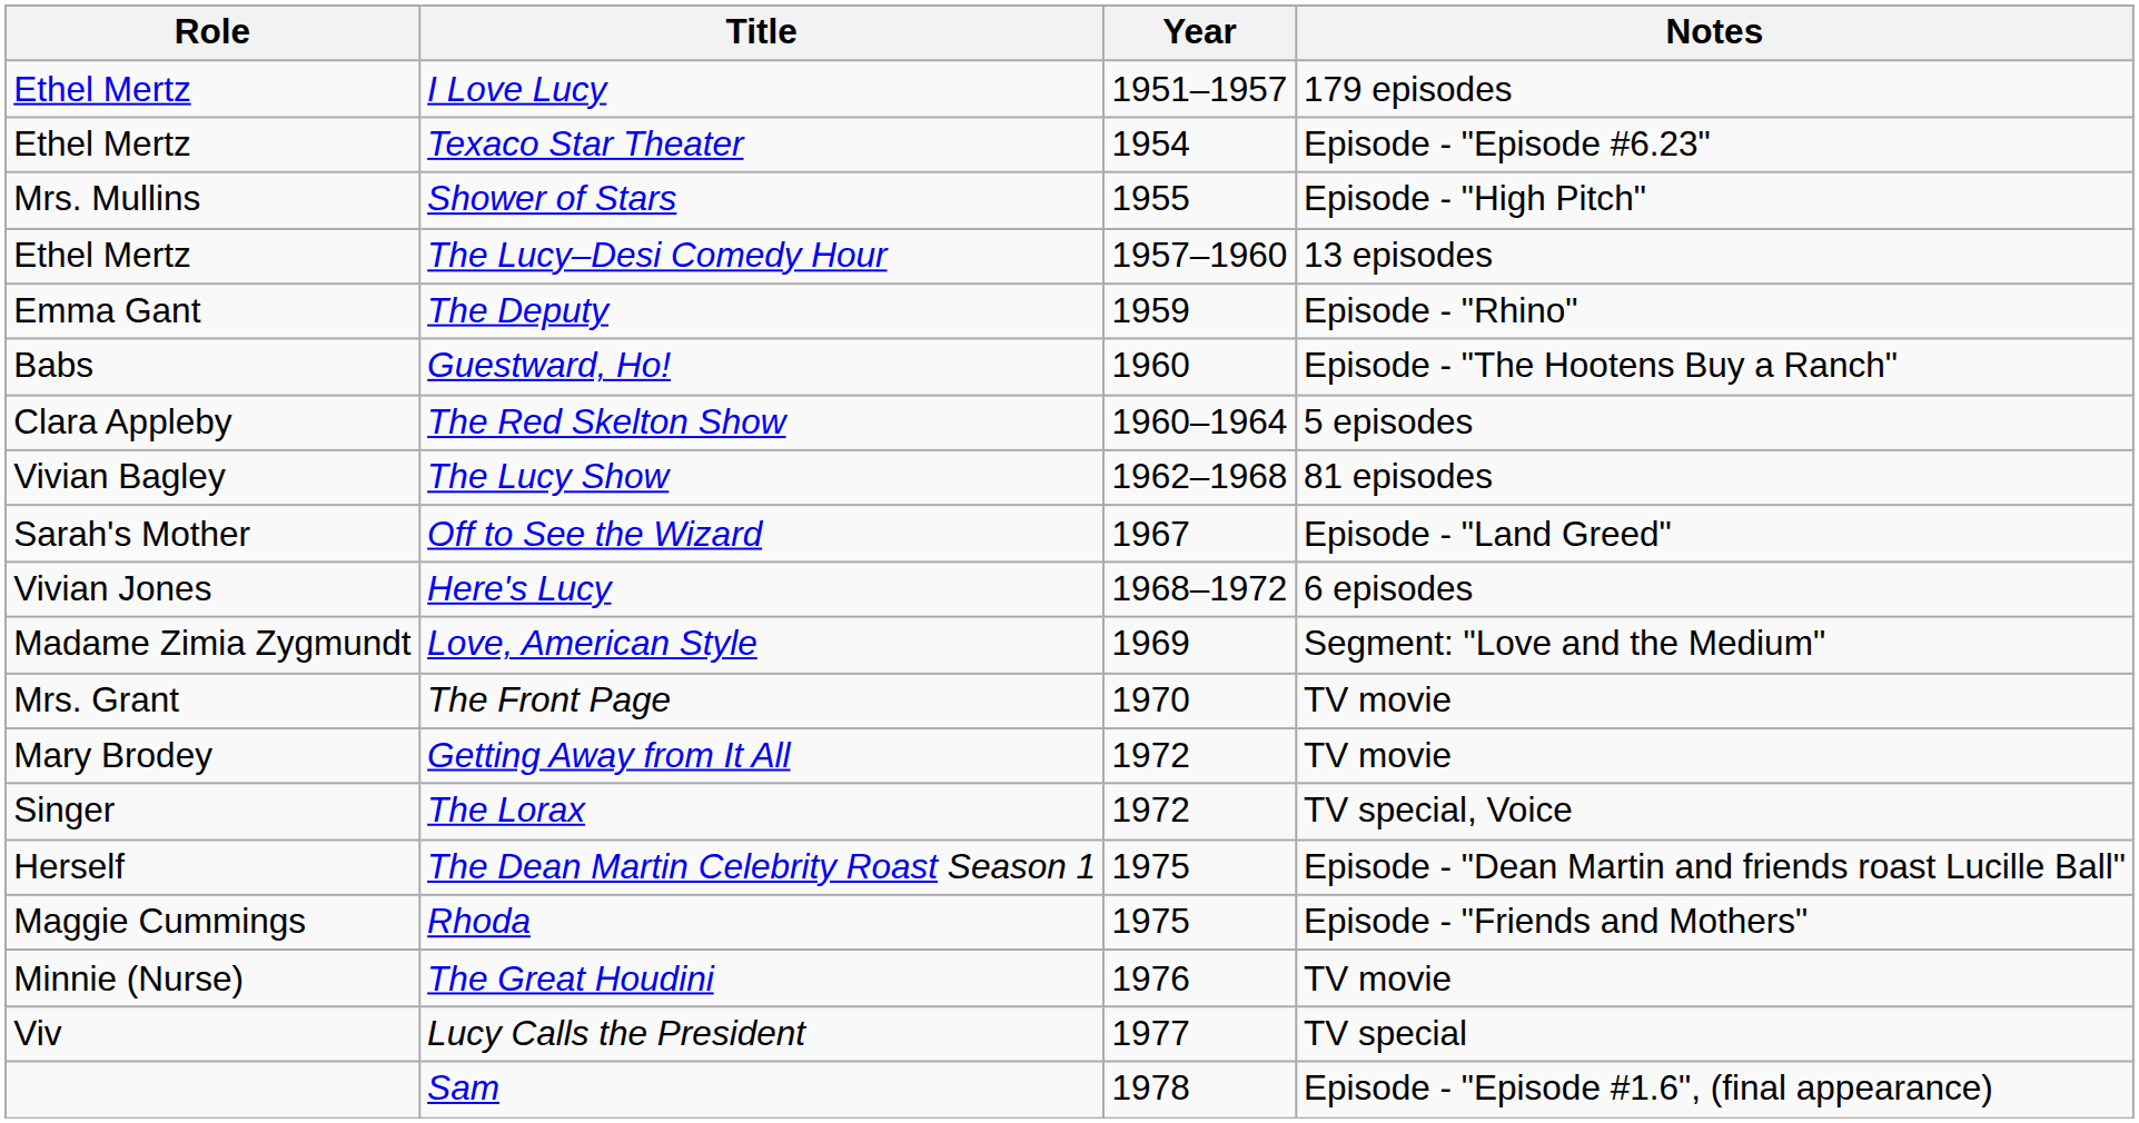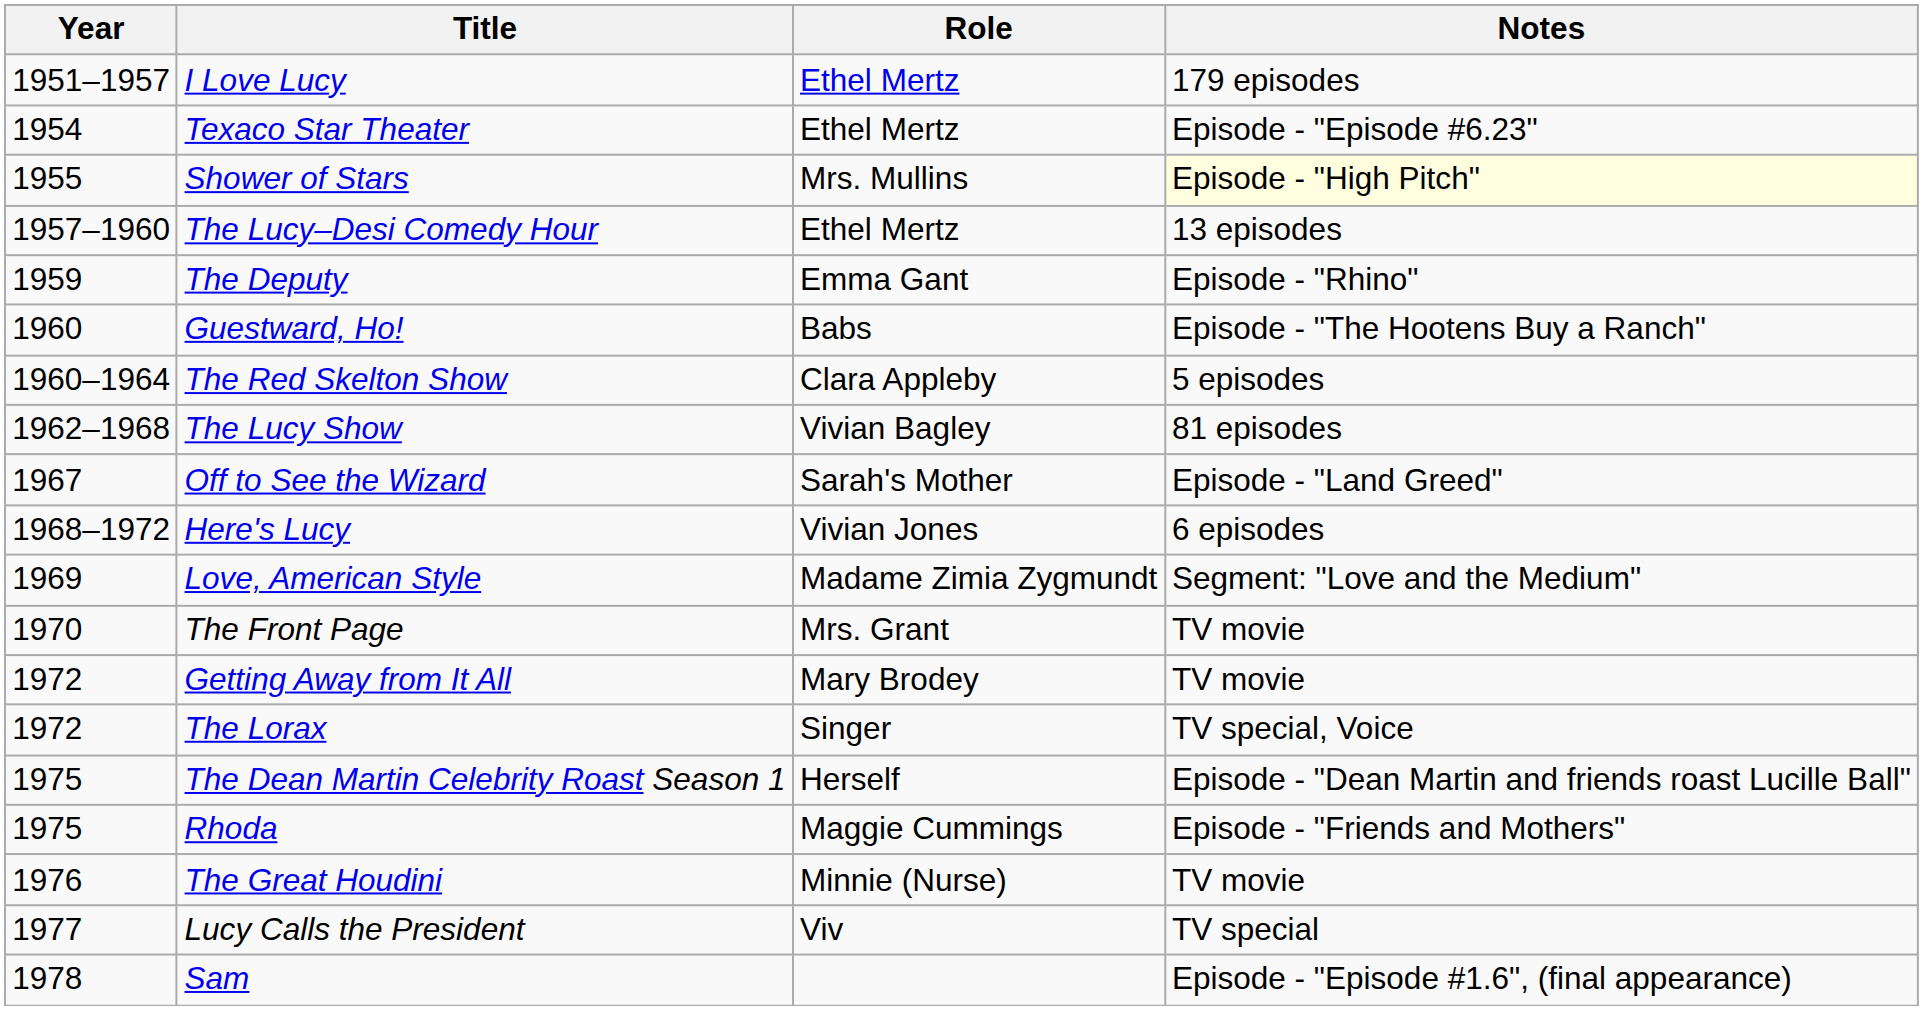columns swapped: Year <-> Role
Shower of Stars | Notes: no background -> lightyellow background
